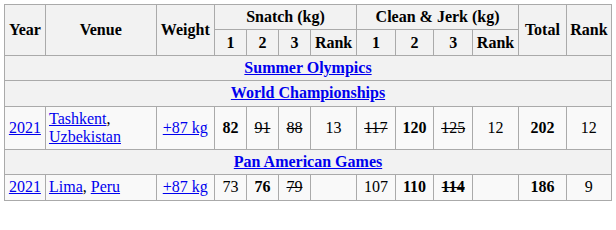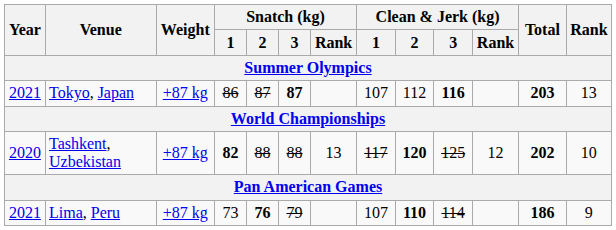+ row: 2021 | Tokyo, Japan | +87 kg | 86 | 87 | 87 | 107 | 112 | 116 | 203 | 13
Tashkent, Uzbekistan | Year: 2021 -> 2020
Tashkent, Uzbekistan | Snatch (kg) / 2: 91 -> 88
Tashkent, Uzbekistan | Rank: 12 -> 10
Lima, Peru | Clean & Jerk (kg) / 3: bold -> normal
